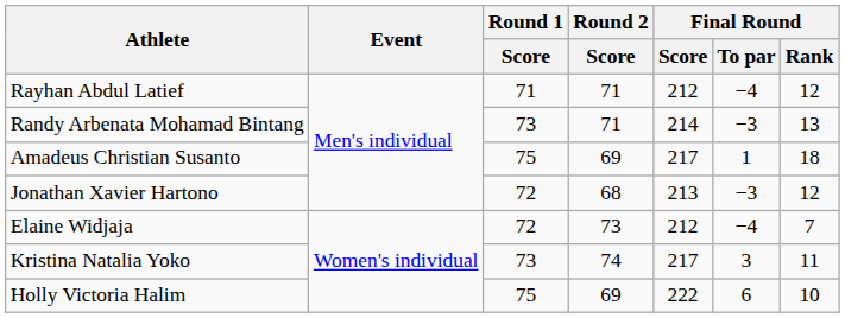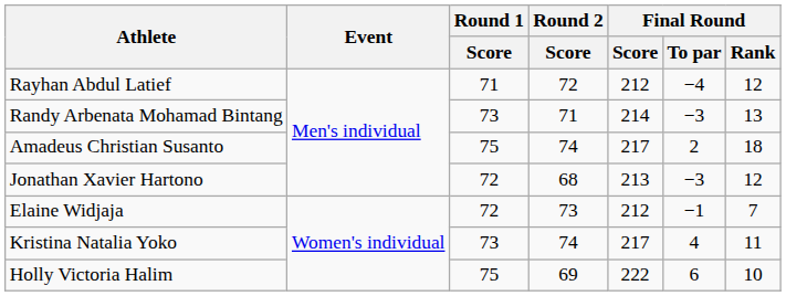Rayhan Abdul Latief | Round 2 / Score: 71 -> 72
Amadeus Christian Susanto | Round 2 / Score: 69 -> 74
Amadeus Christian Susanto | Final Round / To par: 1 -> 2
Elaine Widjaja | Final Round / To par: −4 -> −1
Kristina Natalia Yoko | Final Round / To par: 3 -> 4
